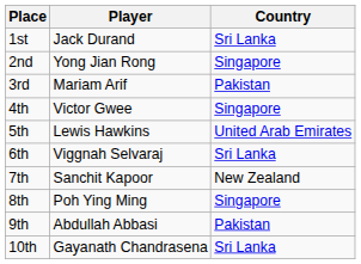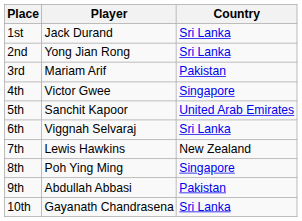2nd | Country: Singapore -> Sri Lanka
5th | Player: Lewis Hawkins -> Sanchit Kapoor
7th | Player: Sanchit Kapoor -> Lewis Hawkins
